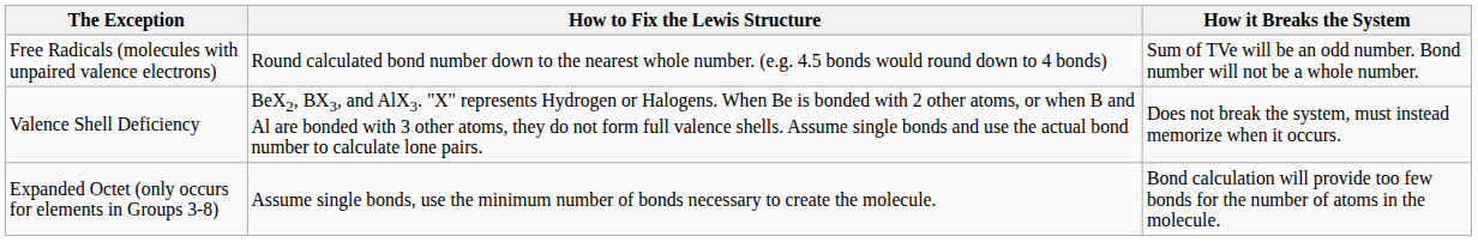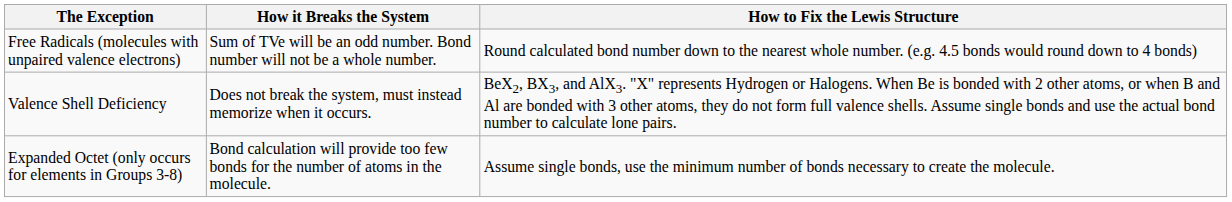columns swapped: How it Breaks the System <-> How to Fix the Lewis Structure
